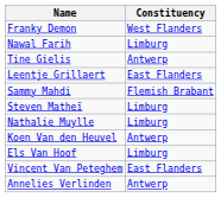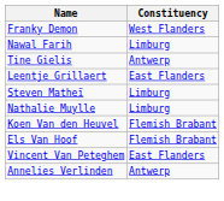- row: Sammy Mahdi | Flemish Brabant
Koen Van den Heuvel | Constituency: Antwerp -> Flemish Brabant
Els Van Hoof | Constituency: Limburg -> Flemish Brabant
